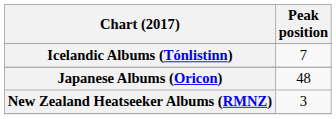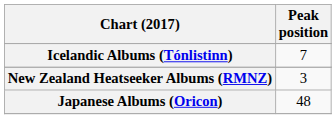rows swapped: Japanese Albums (Oricon) <-> New Zealand Heatseeker Albums (RMNZ)
